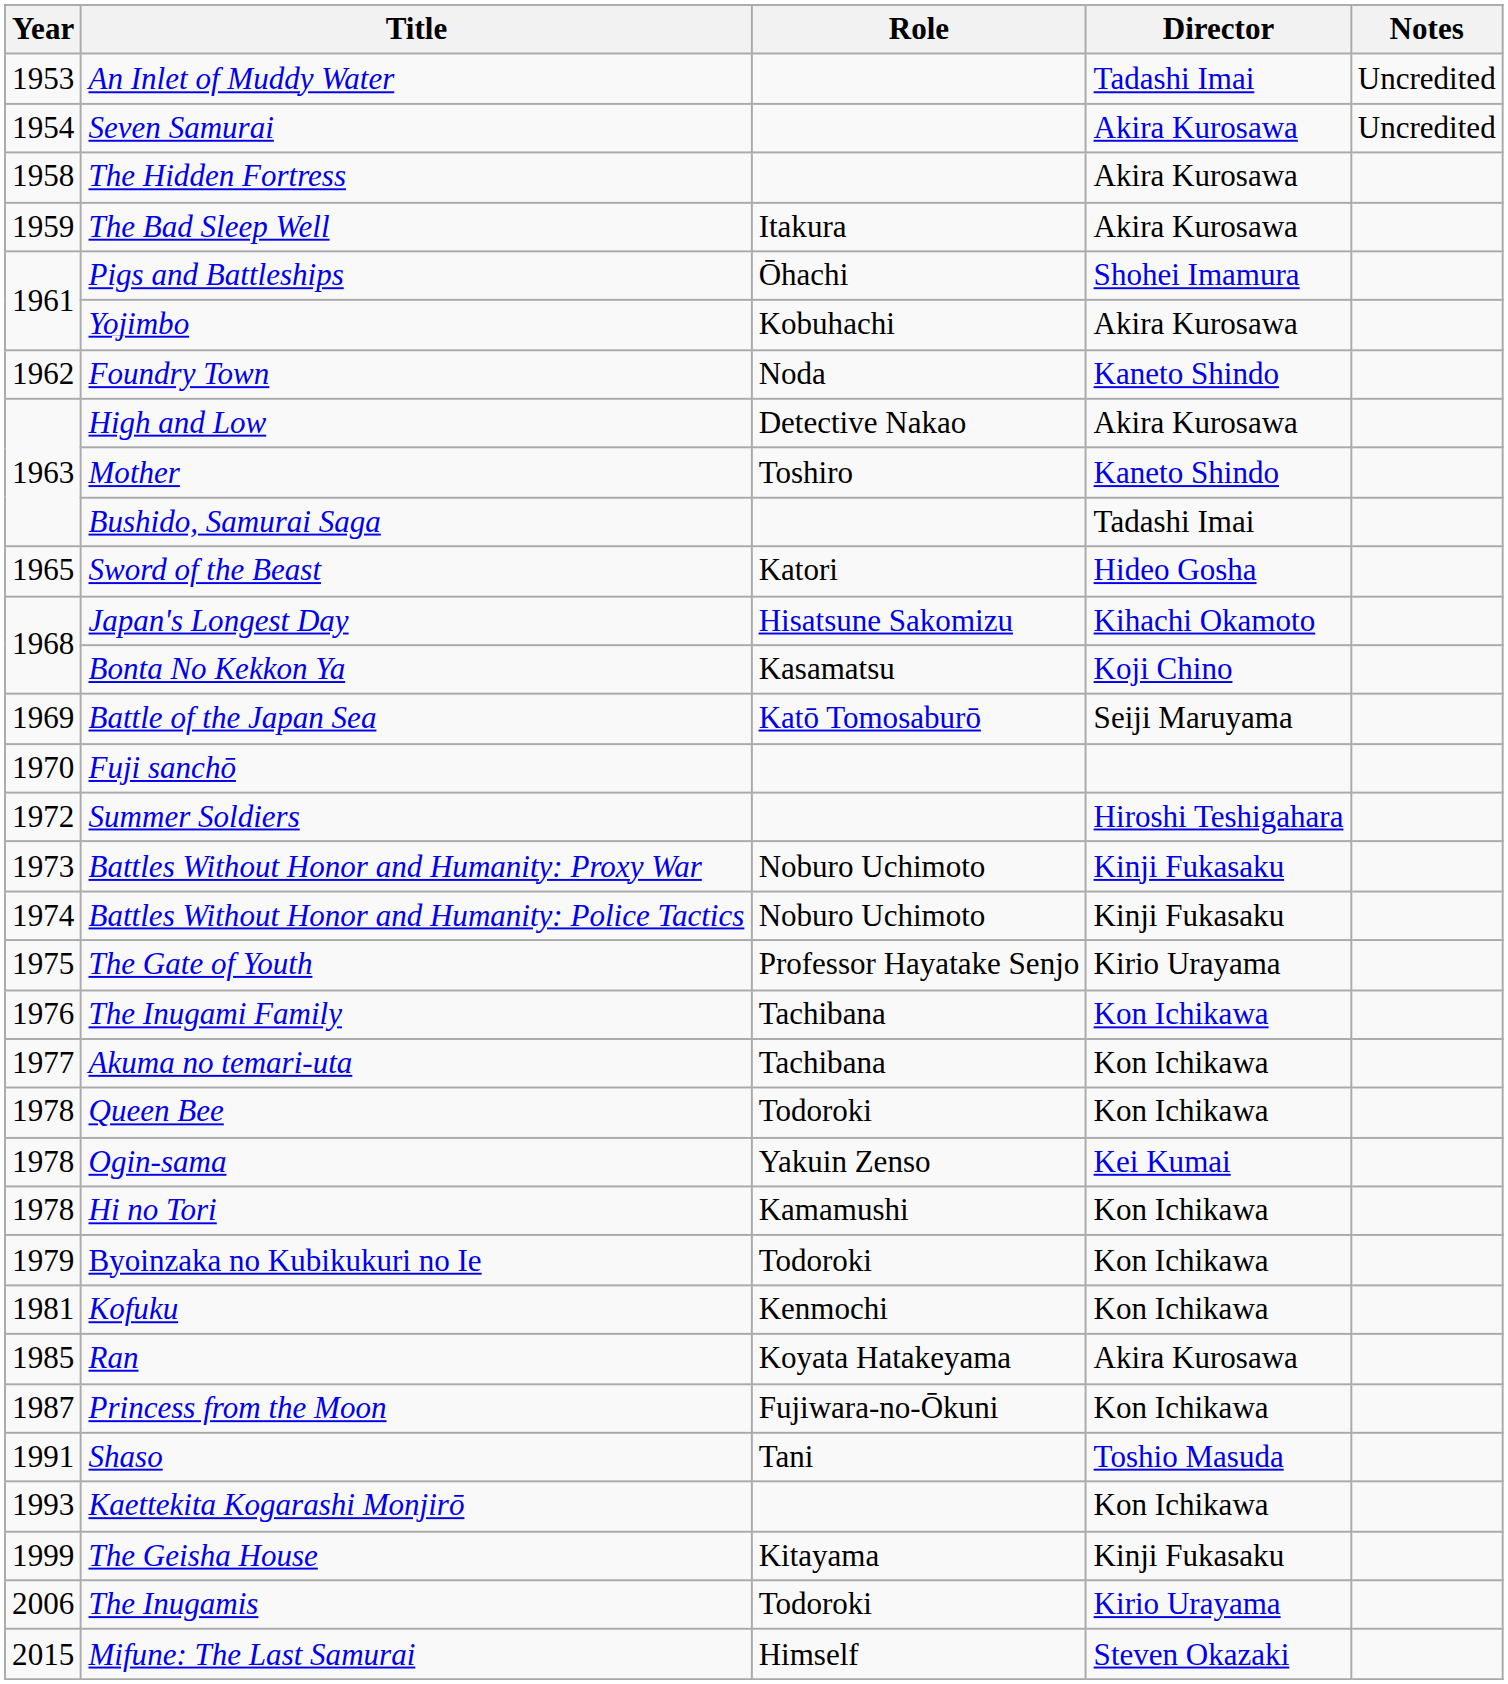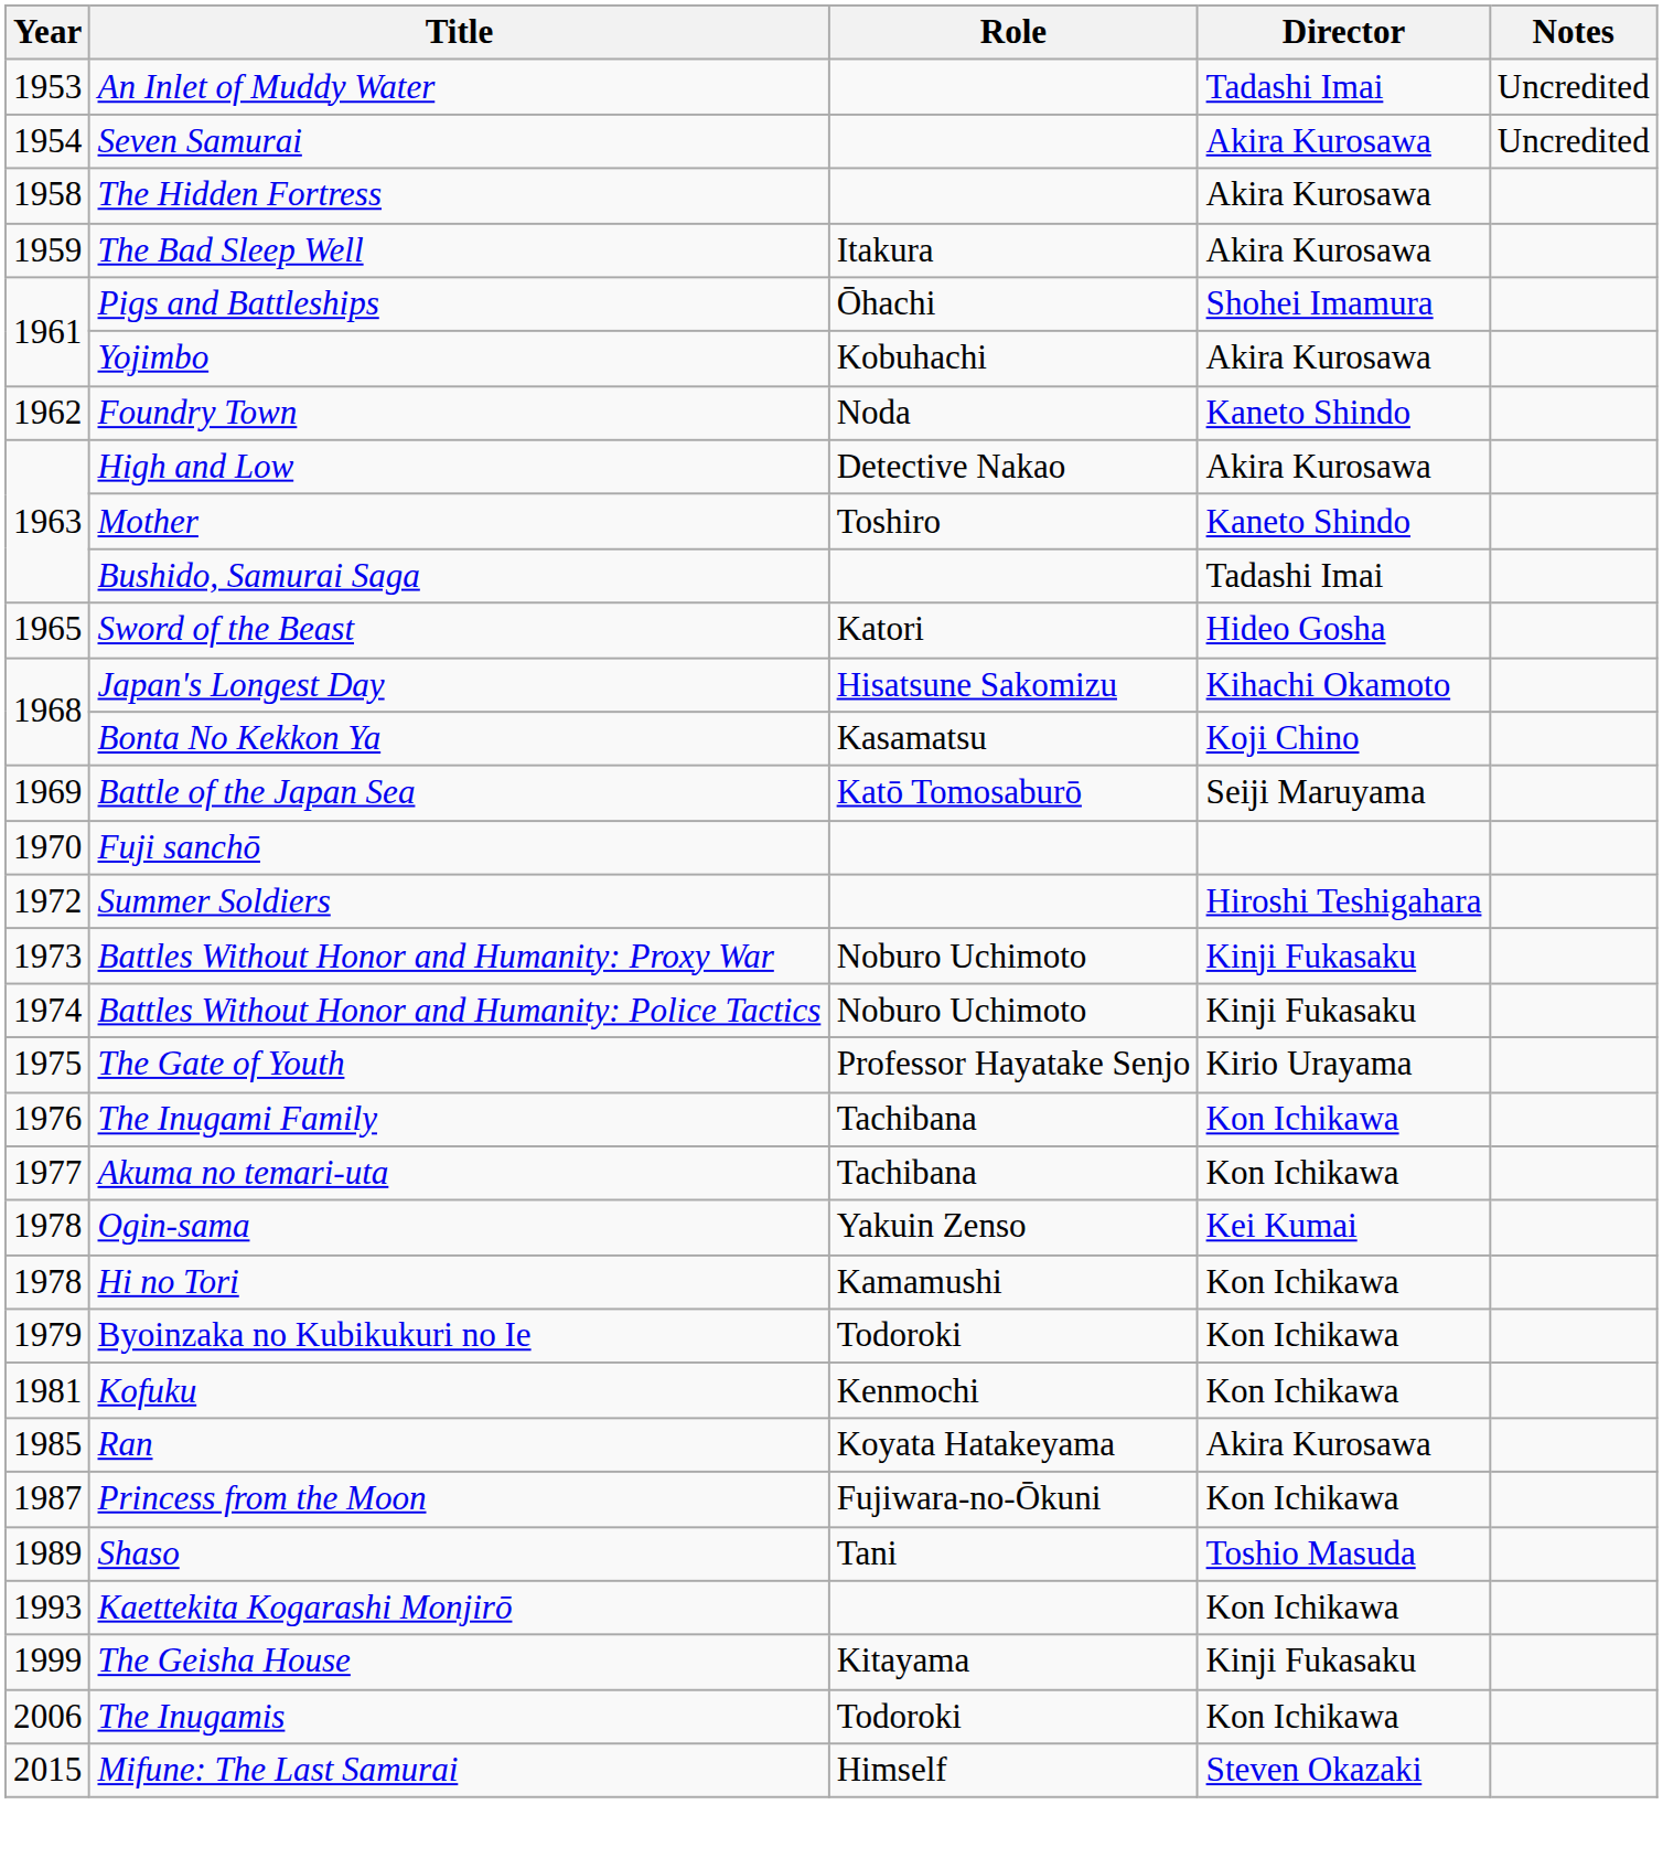- row: 1978 | Queen Bee | Todoroki | Kon Ichikawa
Shaso | Year: 1991 -> 1989
The Inugamis | Director: Kirio Urayama -> Kon Ichikawa
